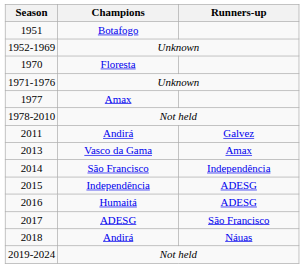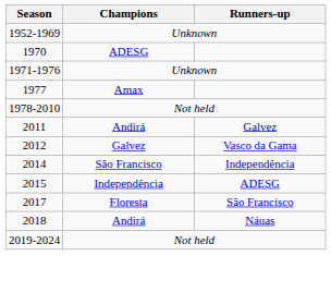- row: 1951 | Botafogo
1970 | Champions: Floresta -> ADESG
+ row: 2012 | Galvez | Vasco da Gama
- row: 2013 | Vasco da Gama | Amax
- row: 2016 | Humaitá | ADESG
2017 | Champions: ADESG -> Floresta
